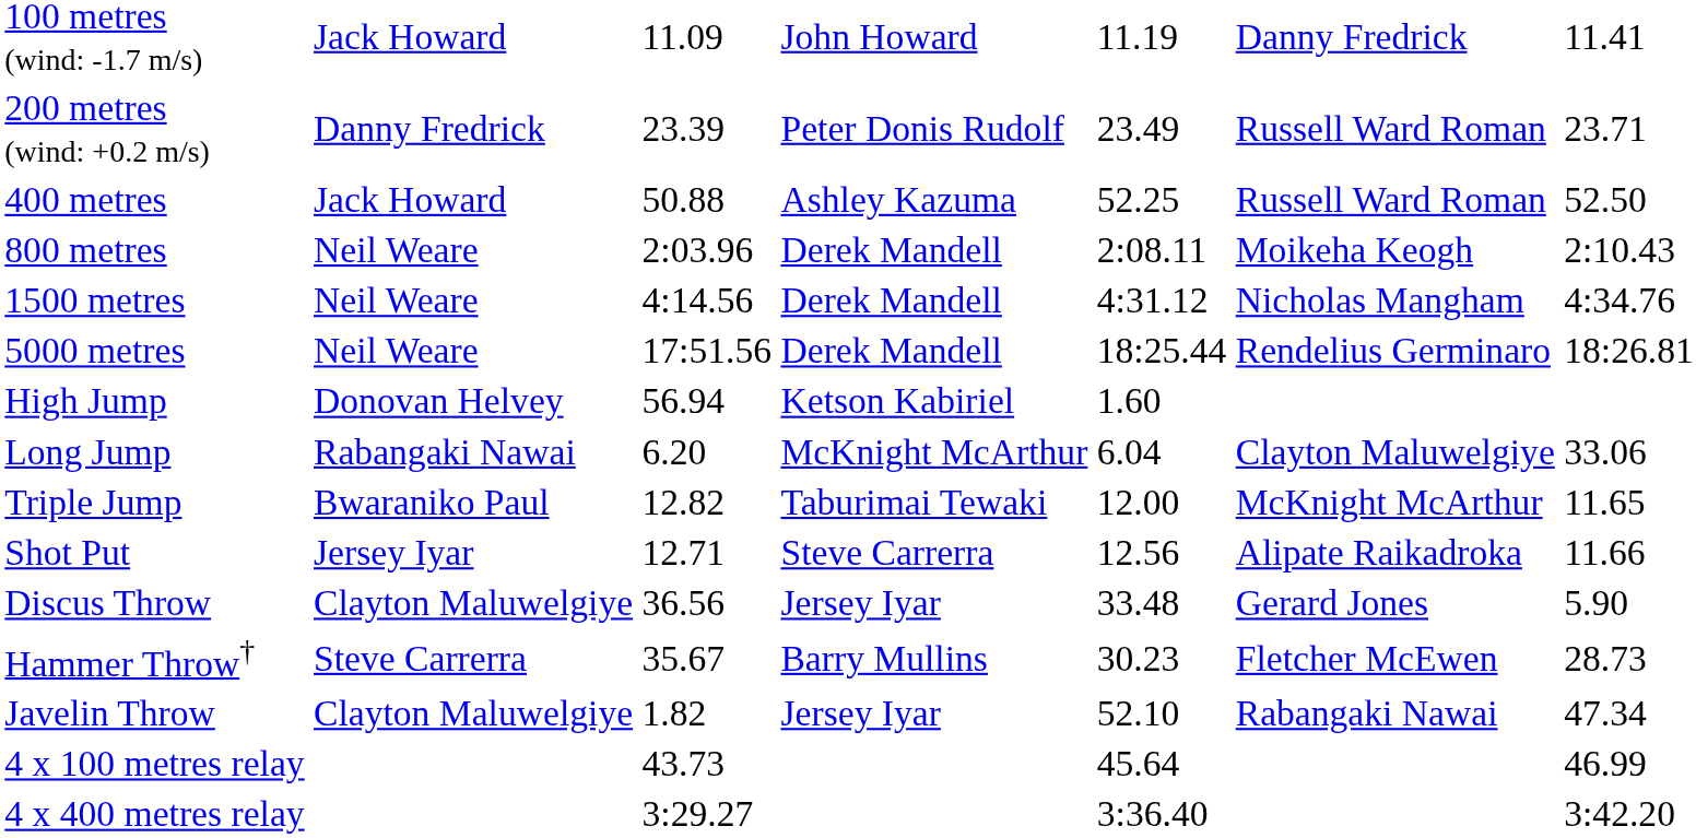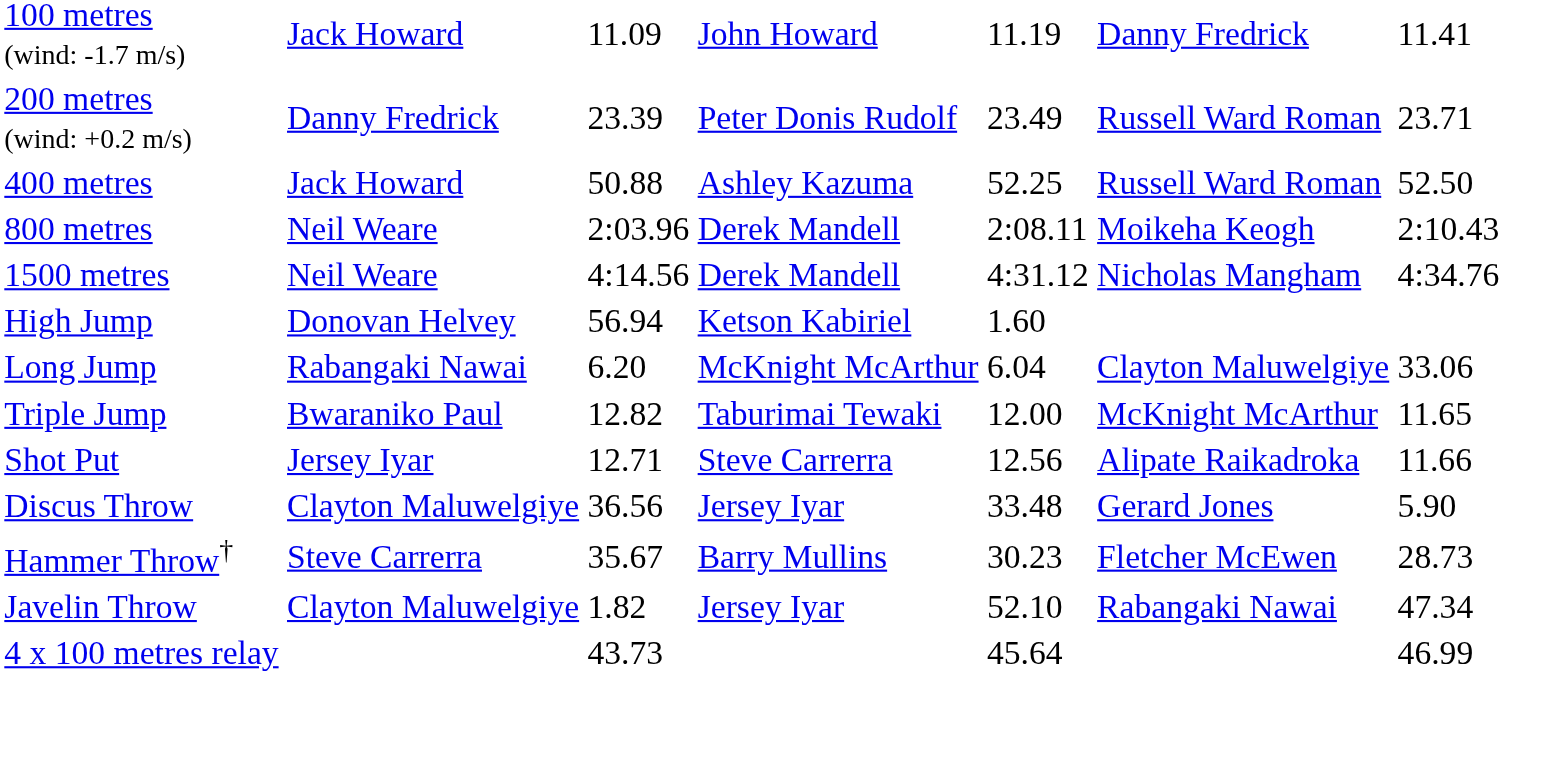- row: 5000 metres | Neil Weare | 17:51.56 | Derek Mandell | 18:25.44 | Rendelius Germinaro | 18:26.81
- row: 4 x 400 metres relay | 3:29.27 | 3:36.40 | 3:42.20
